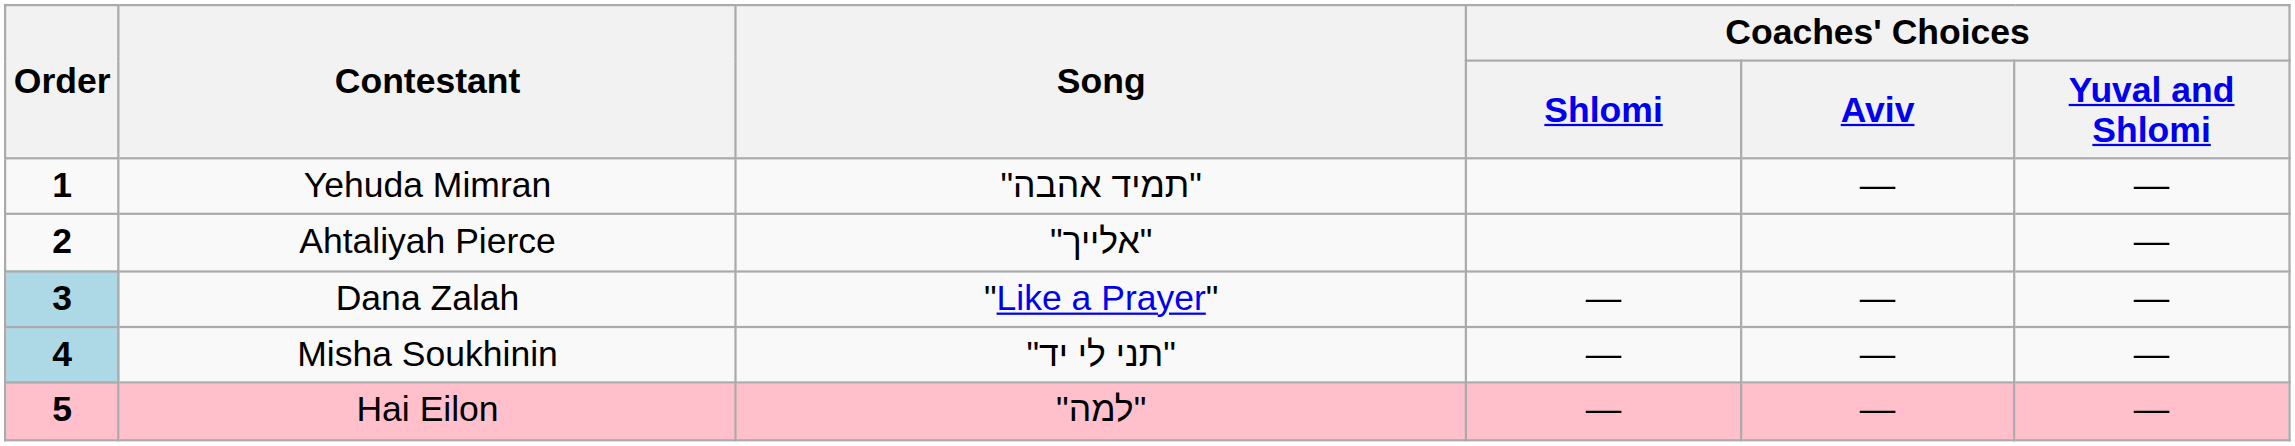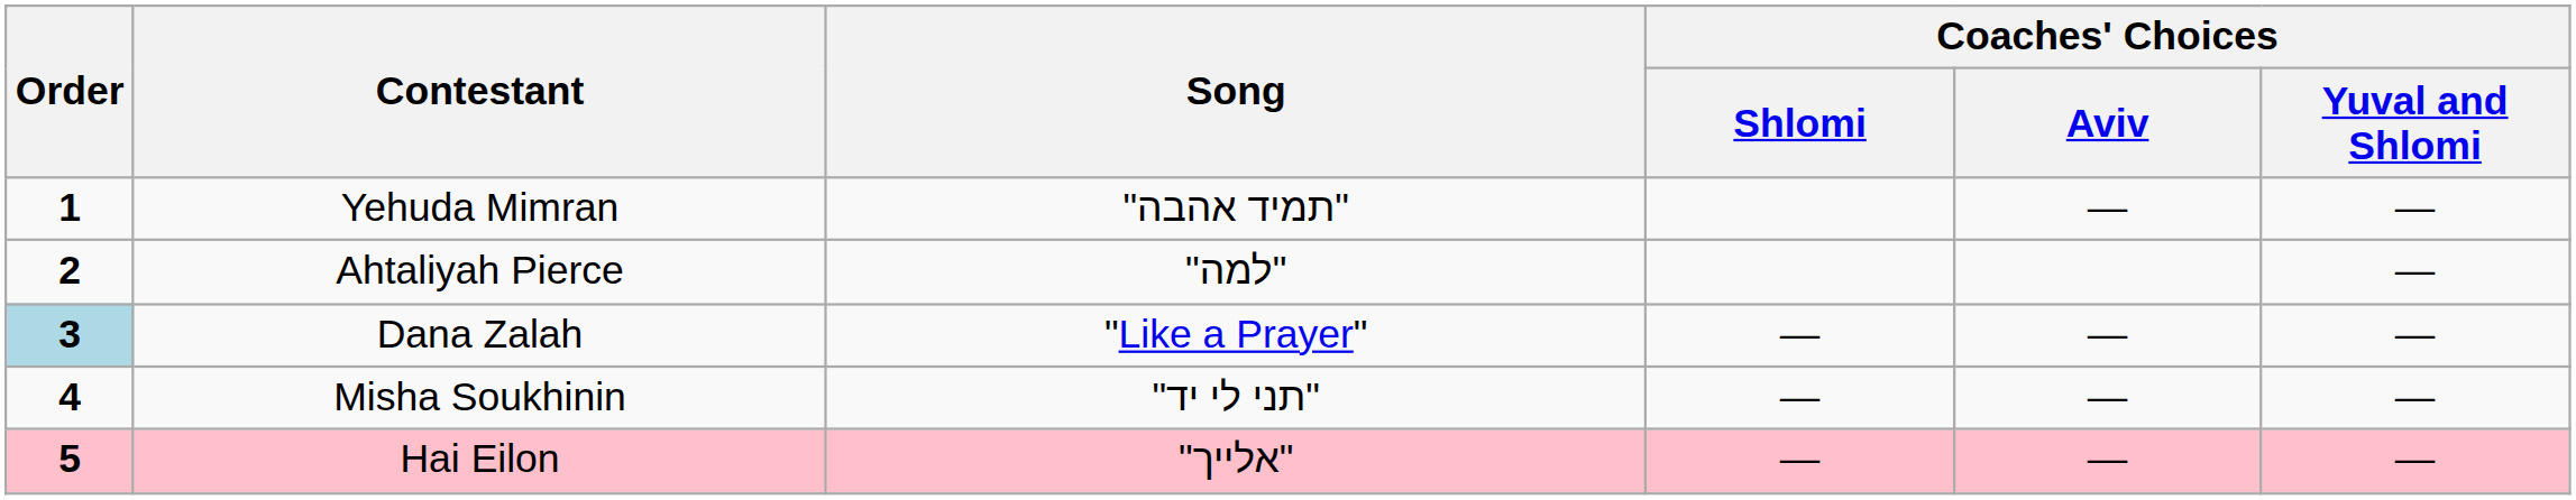Ahtaliyah Pierce | Song: "אלייך" -> "למה"
Misha Soukhinin | Order: lightblue background -> no background
Hai Eilon | Song: "למה" -> "אלייך"
